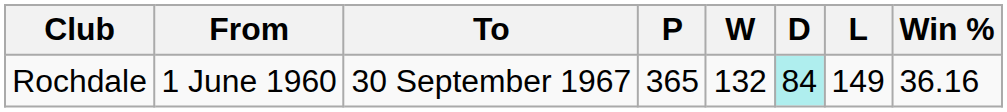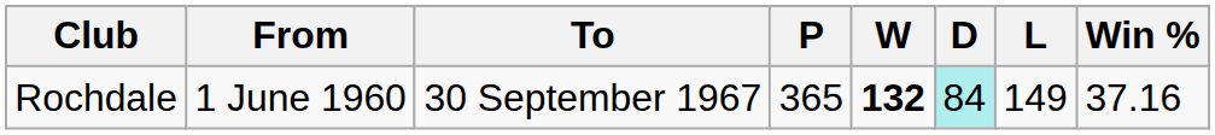Rochdale | W: normal -> bold
Rochdale | Win %: 36.16 -> 37.16
